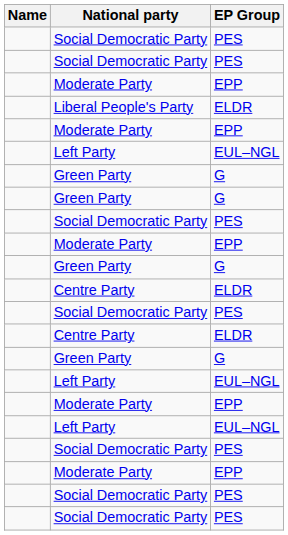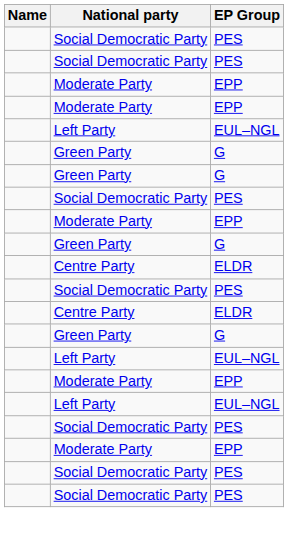- row: Liberal People's Party | ELDR
